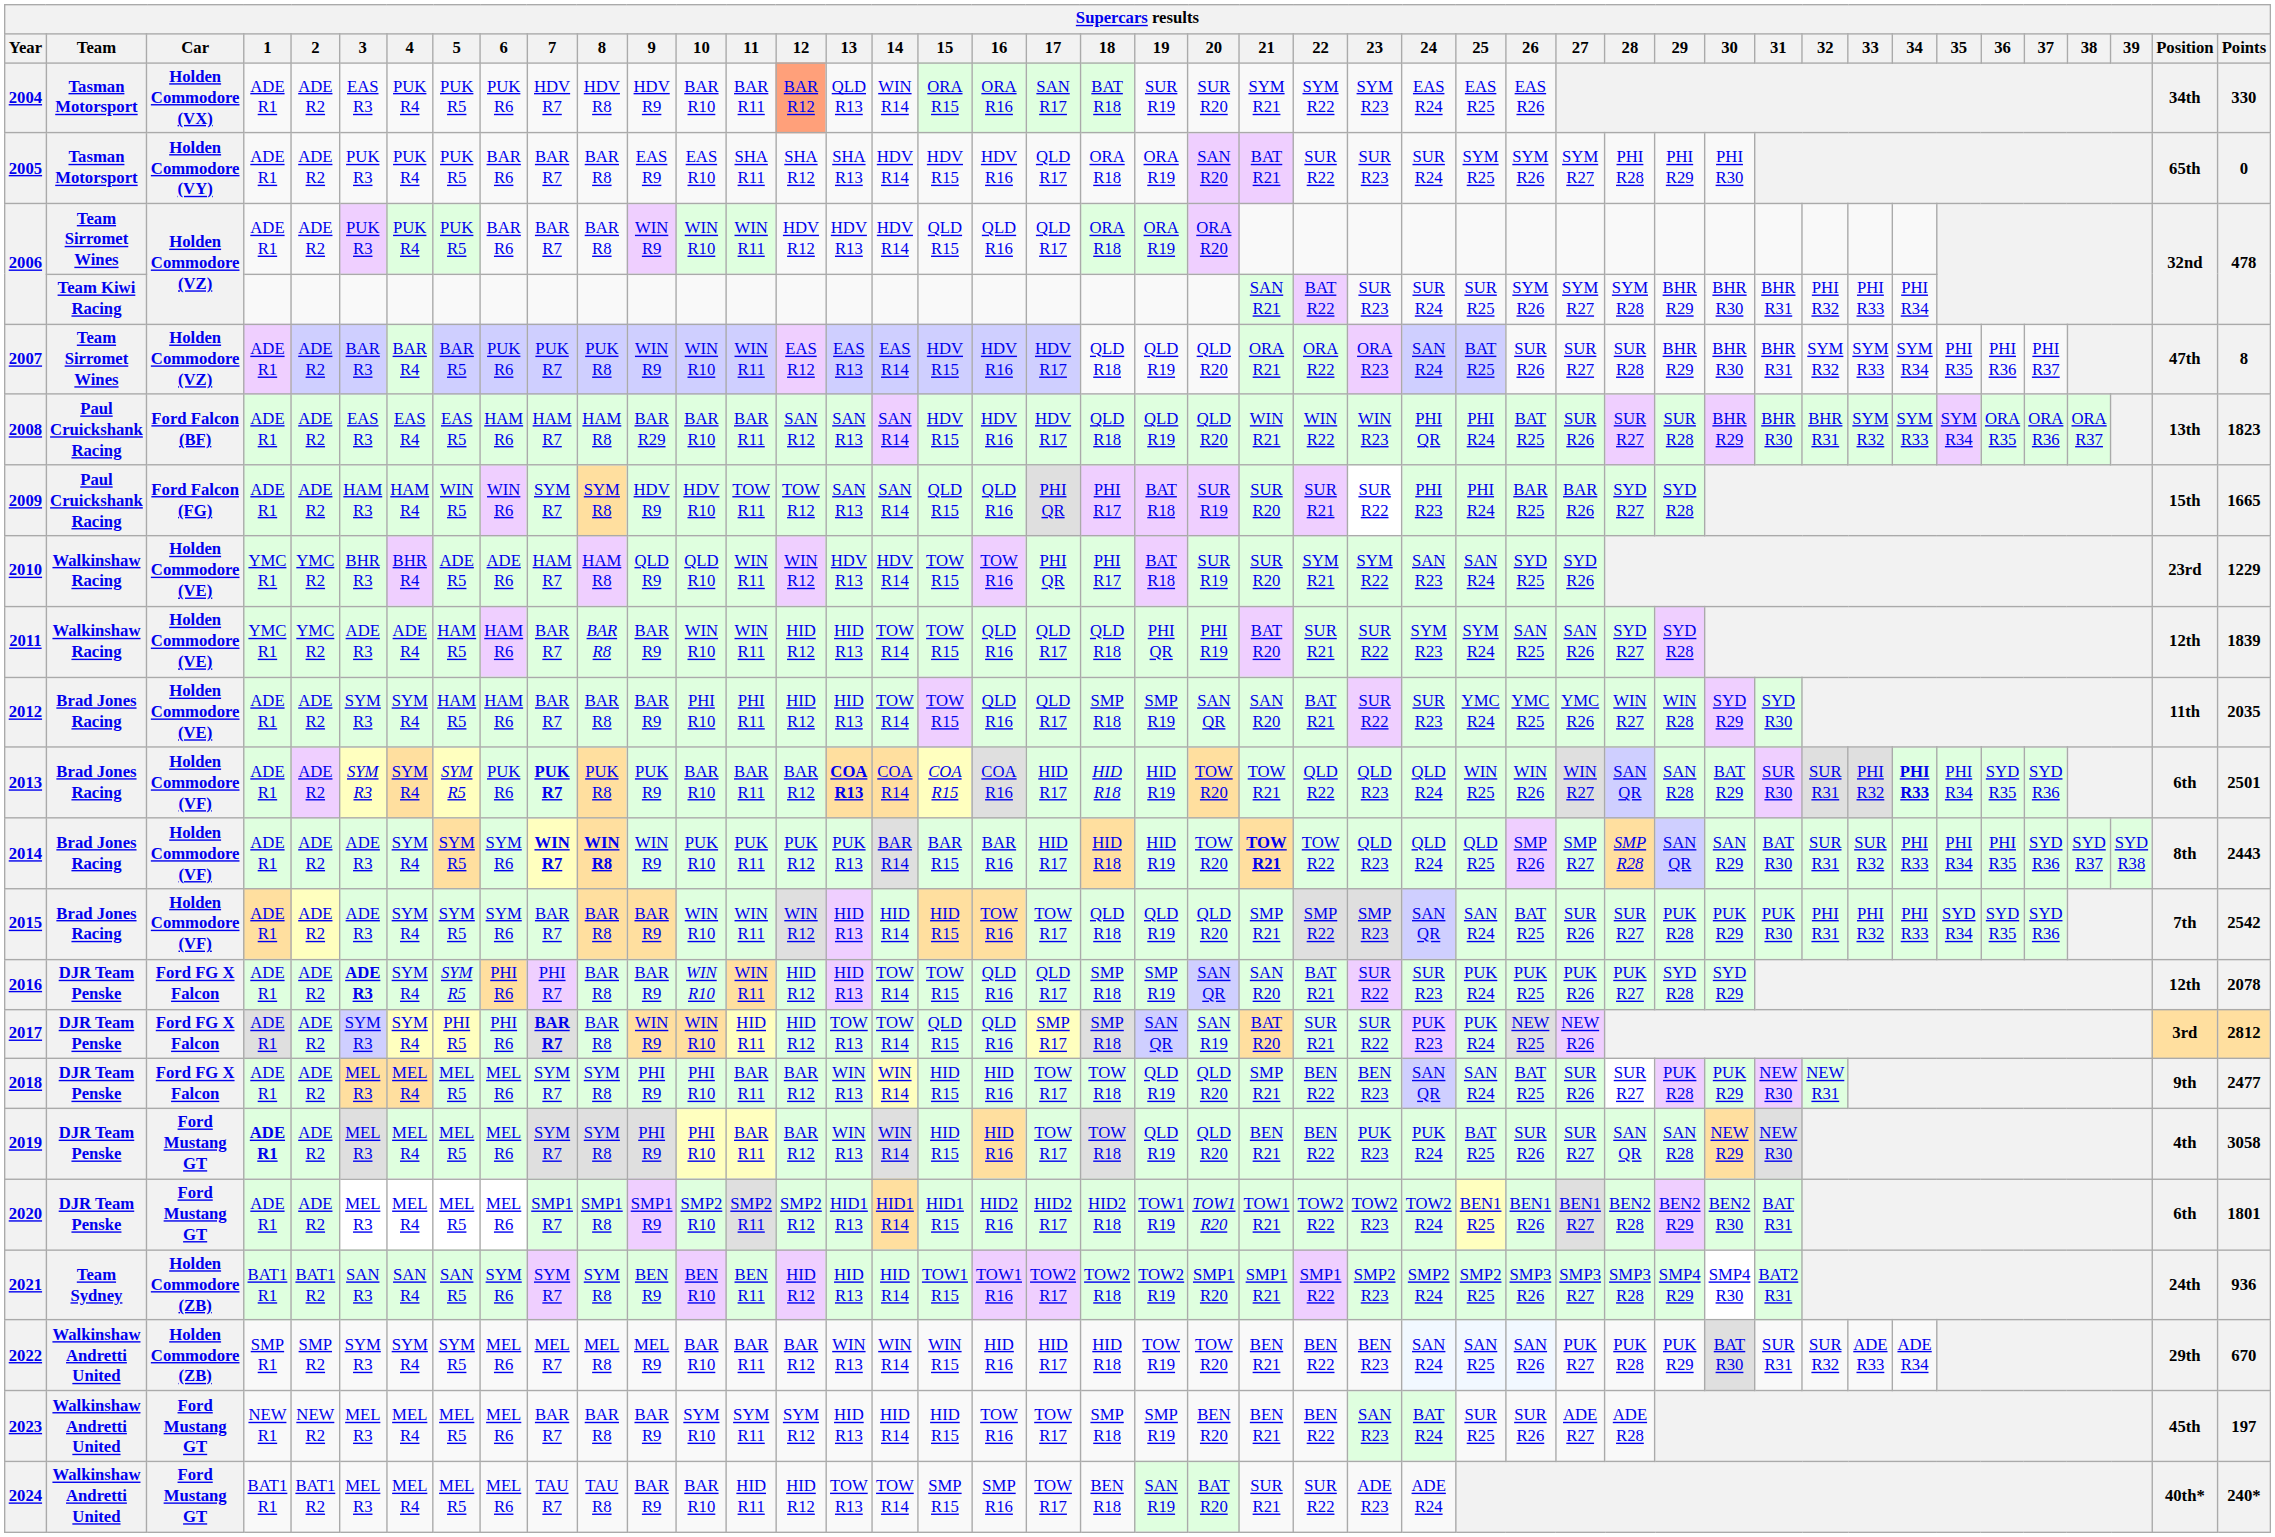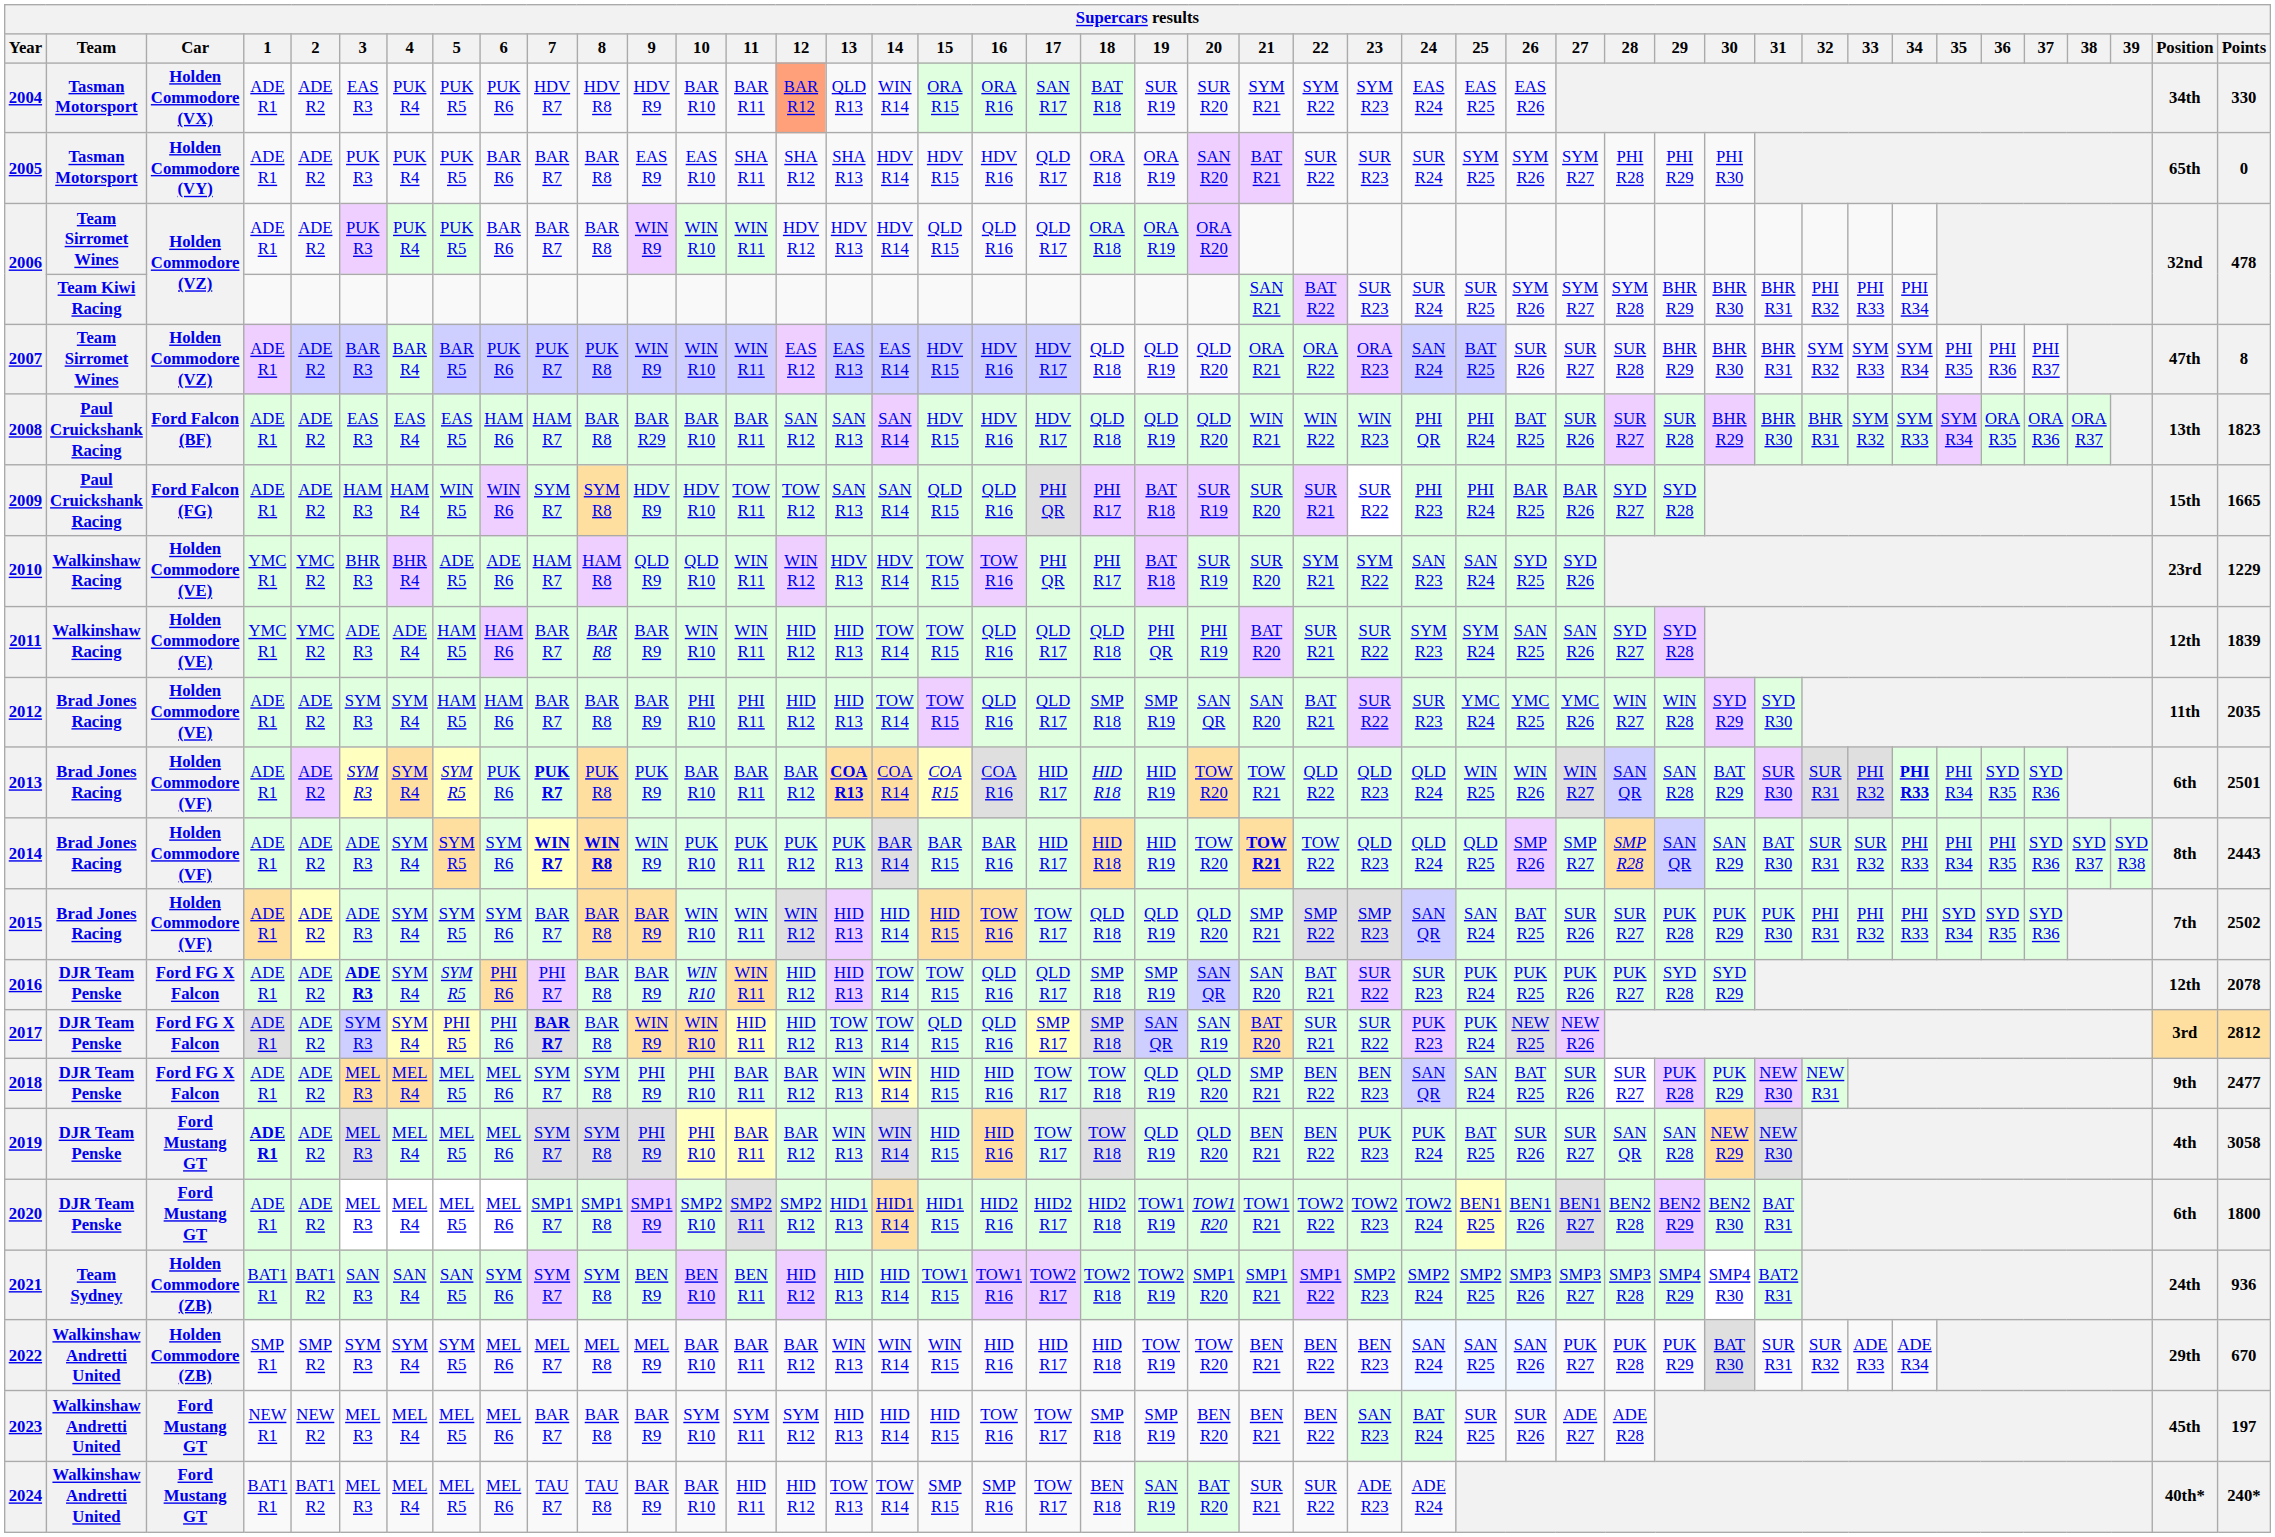2008 | 8: HAM R8 -> BAR R8
2015 | Points: 2542 -> 2502
2020 | Points: 1801 -> 1800
